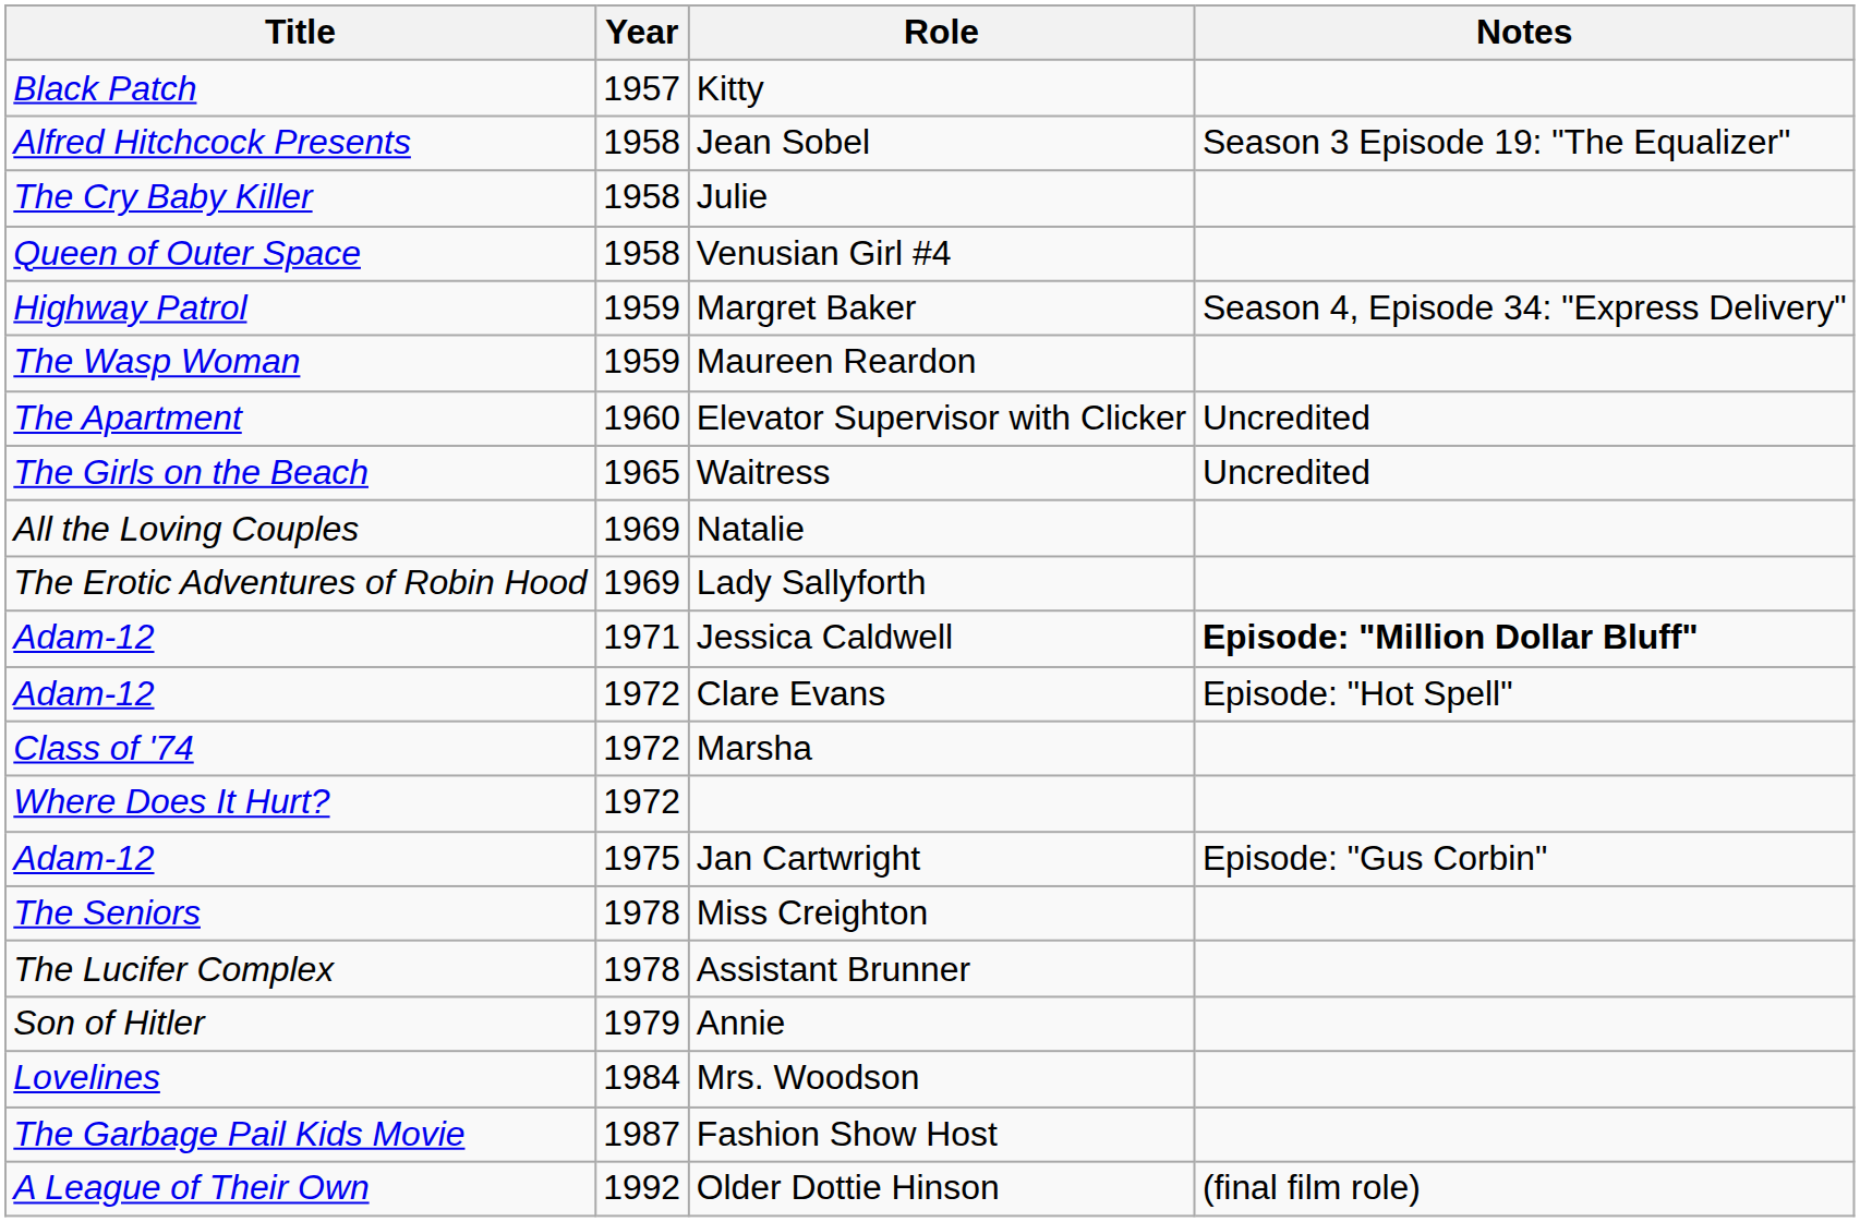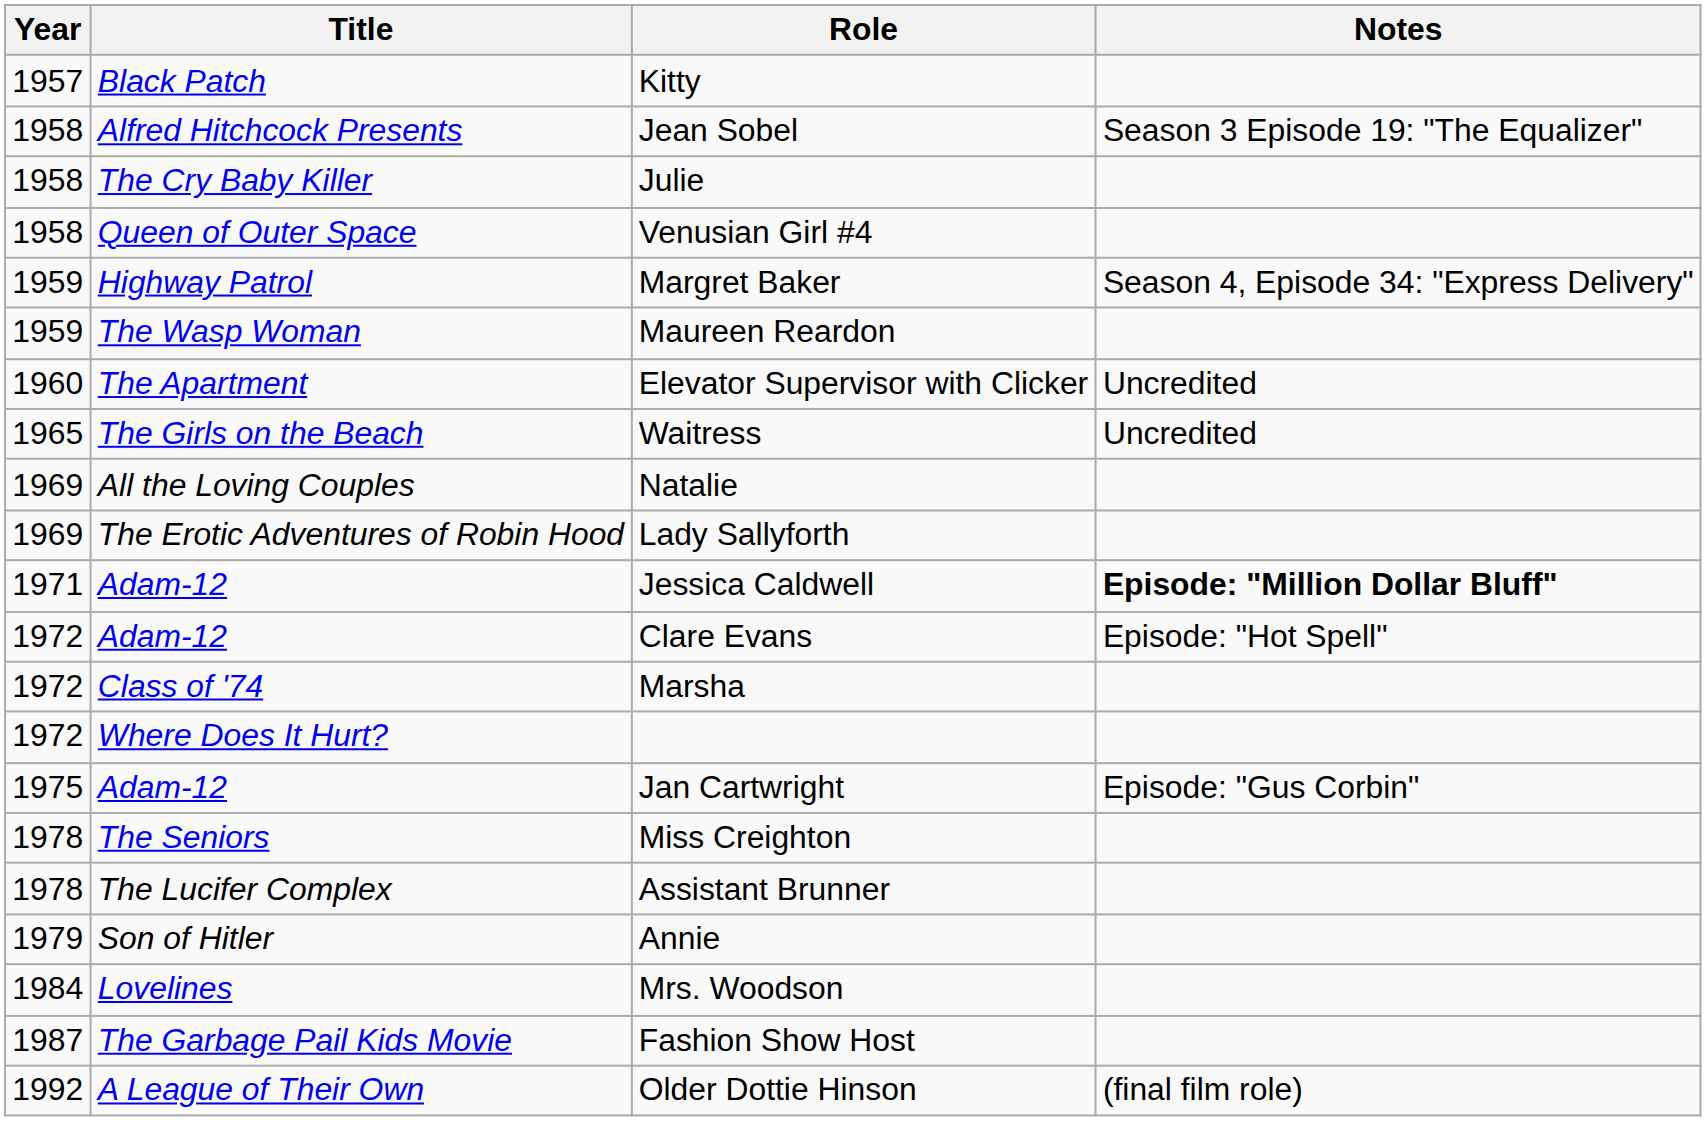columns swapped: Year <-> Title
